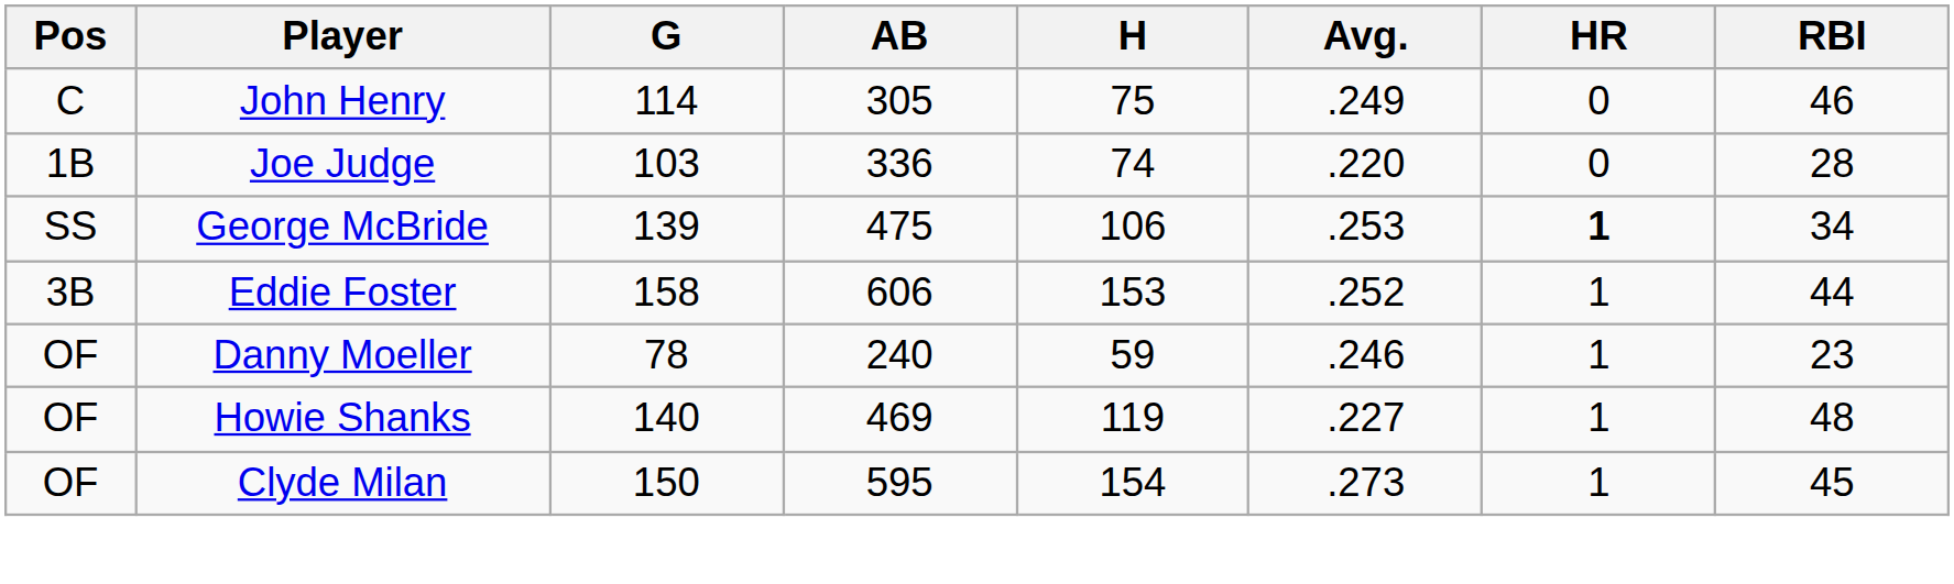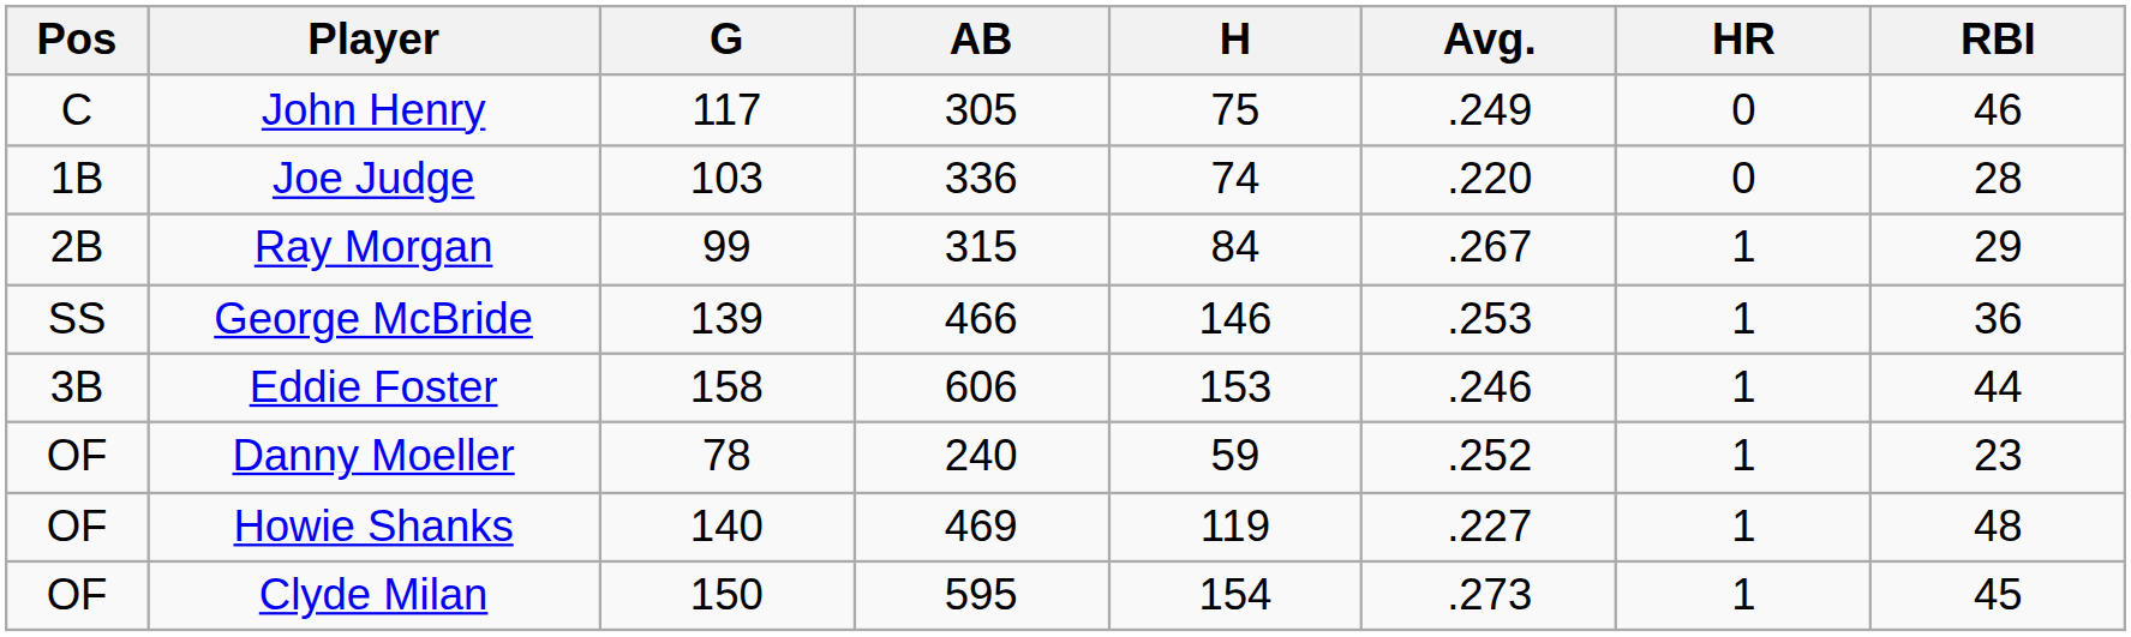John Henry | G: 114 -> 117
+ row: 2B | Ray Morgan | 99 | 315 | 84 | .267 | 1 | 29
George McBride | AB: 475 -> 466
George McBride | H: 106 -> 146
George McBride | HR: bold -> normal
George McBride | RBI: 34 -> 36
Eddie Foster | Avg.: .252 -> .246
Danny Moeller | Avg.: .246 -> .252
